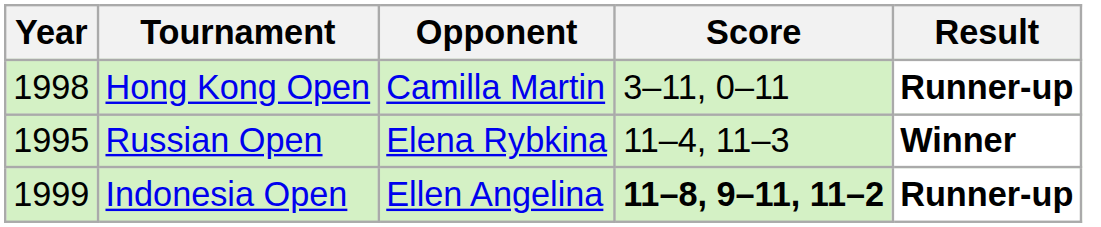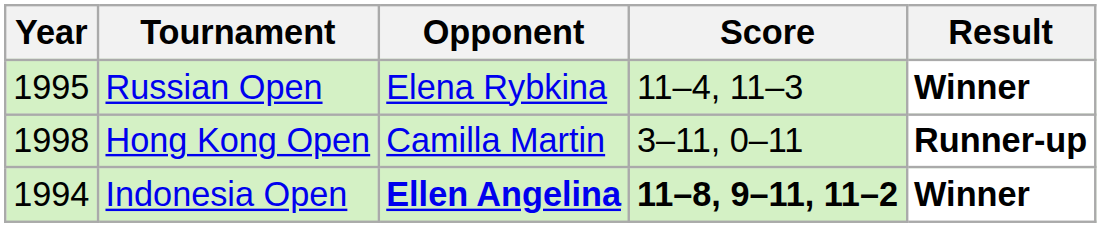rows swapped: Russian Open <-> Hong Kong Open
Indonesia Open | Year: 1999 -> 1994
Indonesia Open | Opponent: normal -> bold
Indonesia Open | Result: Runner-up -> Winner
